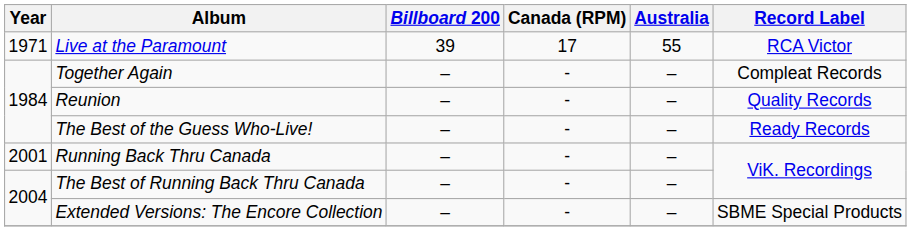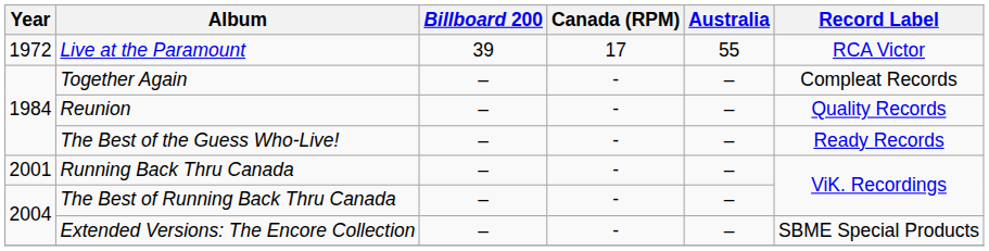Live at the Paramount | Year: 1971 -> 1972
